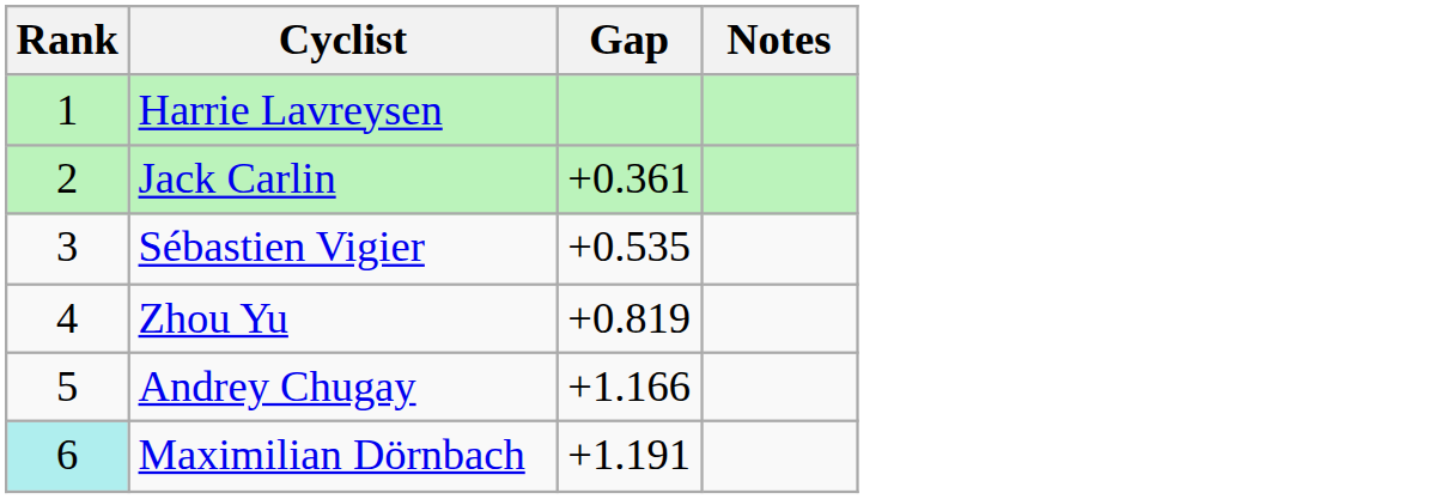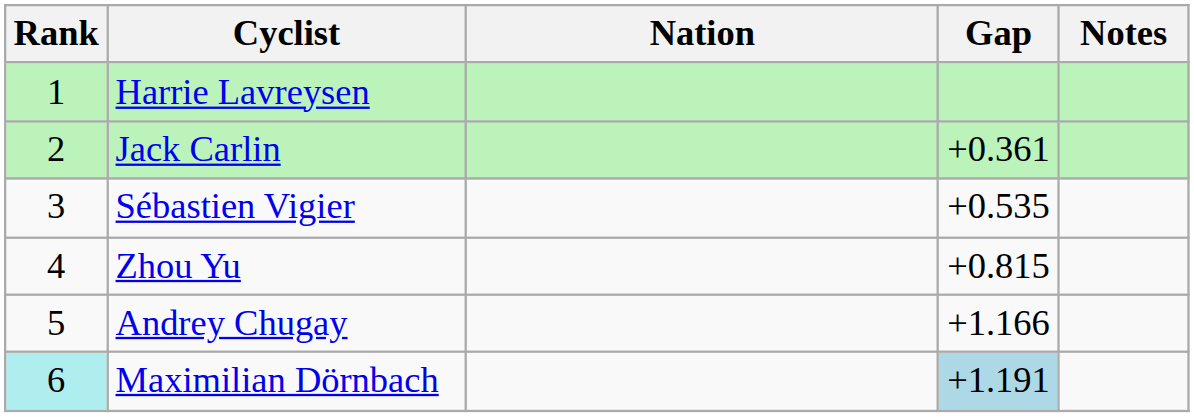+ column: Nation
Zhou Yu | Gap: +0.819 -> +0.815
Maximilian Dörnbach | Gap: no background -> lightblue background
